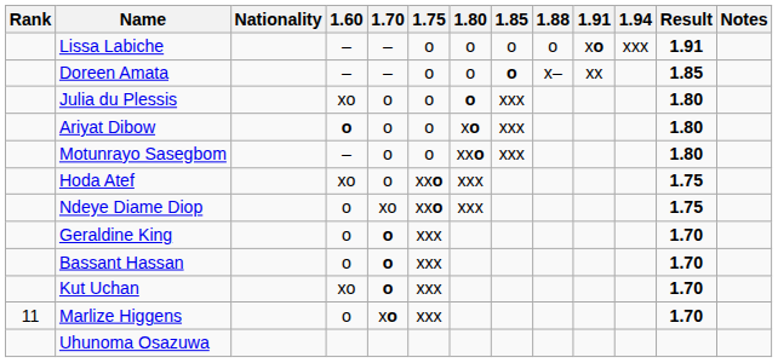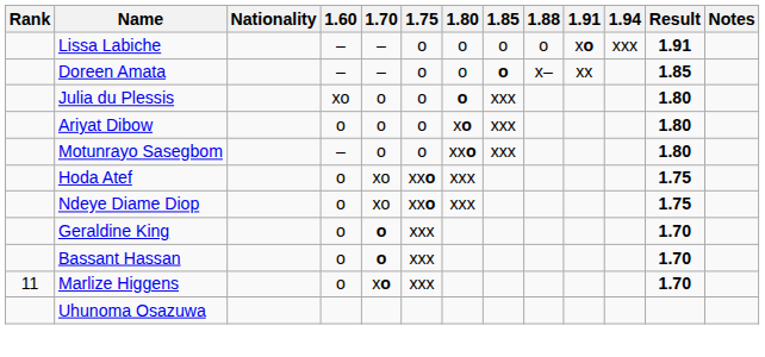Ariyat Dibow | 1.60: bold -> normal
Hoda Atef | 1.60: xo -> o
Hoda Atef | 1.70: o -> xo
- row: Kut Uchan | xo | o | xxx | 1.70
